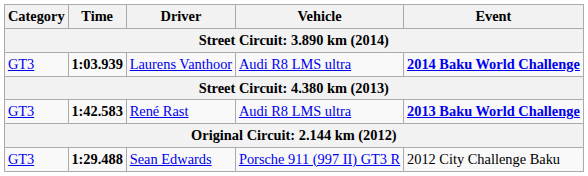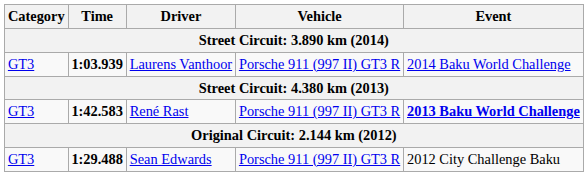Laurens Vanthoor | Vehicle: Audi R8 LMS ultra -> Porsche 911 (997 II) GT3 R
Laurens Vanthoor | Event: bold -> normal
René Rast | Vehicle: Audi R8 LMS ultra -> Porsche 911 (997 II) GT3 R
